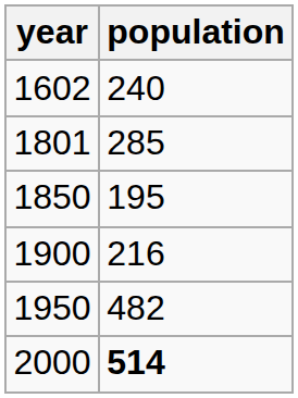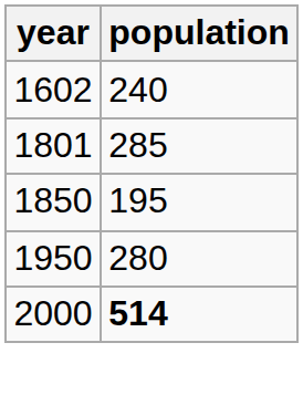- row: 1900 | 216
1950 | population: 482 -> 280
